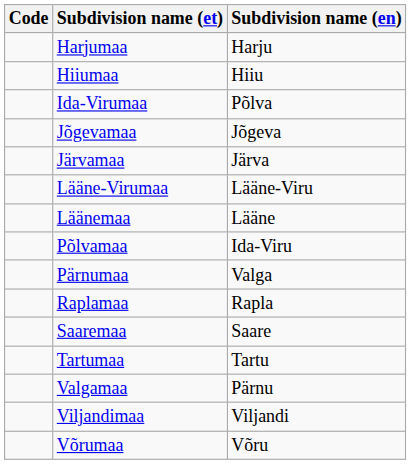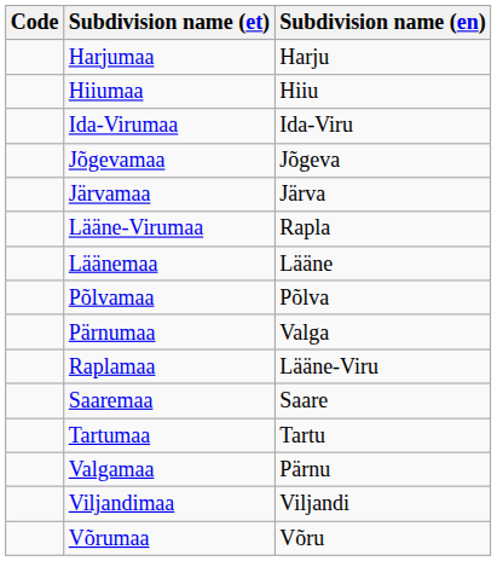Ida-Virumaa | Subdivision name (en): Põlva -> Ida-Viru
Lääne-Virumaa | Subdivision name (en): Lääne-Viru -> Rapla
Põlvamaa | Subdivision name (en): Ida-Viru -> Põlva
Raplamaa | Subdivision name (en): Rapla -> Lääne-Viru
